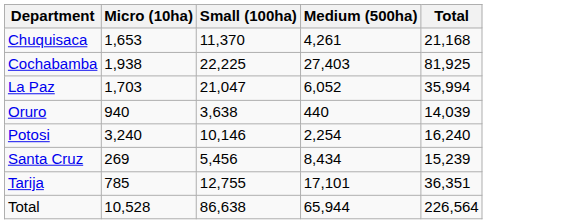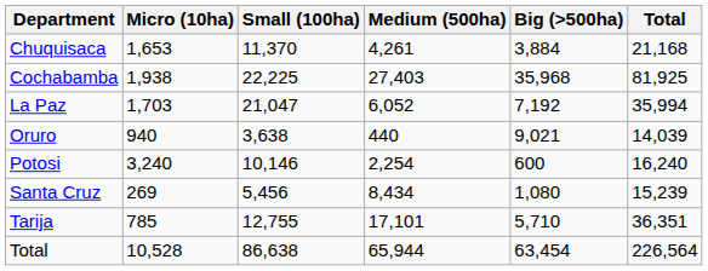+ column: Big (>500ha) | 3,884 | 35,968 | 7,192 | 9,021 | 600 | 1,080 | 5,710 | 63,454
